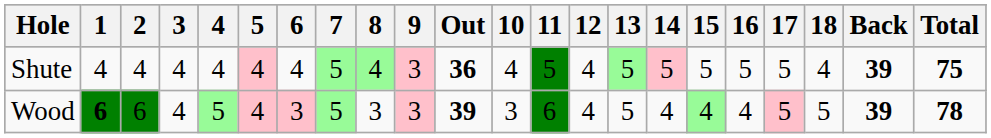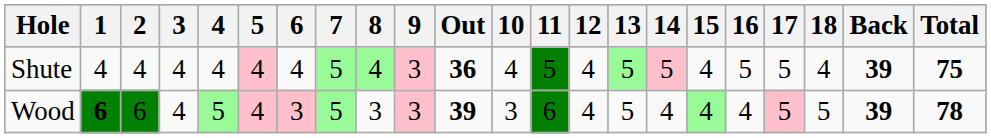Shute | 15: 5 -> 4
